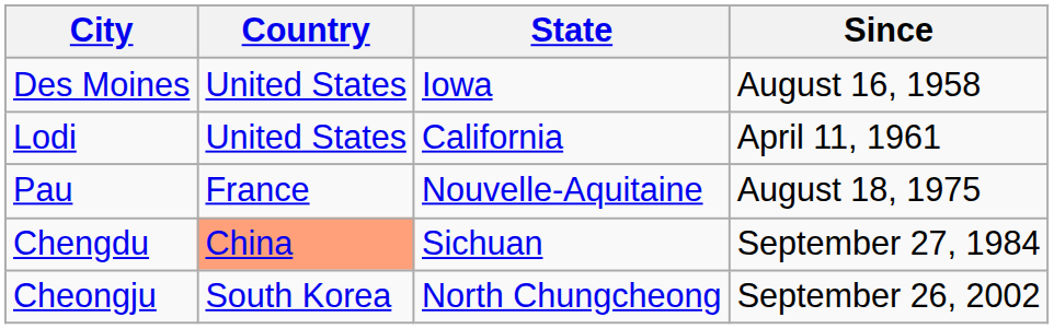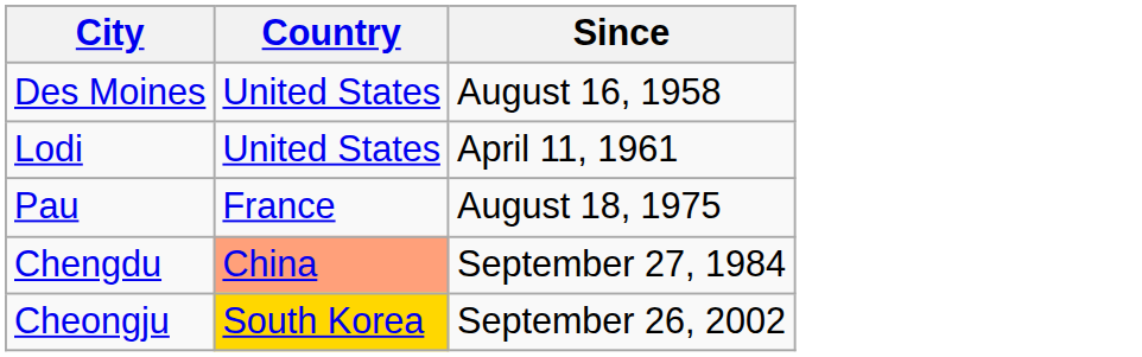- column: State | Iowa | California | Nouvelle-Aquitaine | Sichuan | North Chungcheong
Cheongju | Country: no background -> gold background
